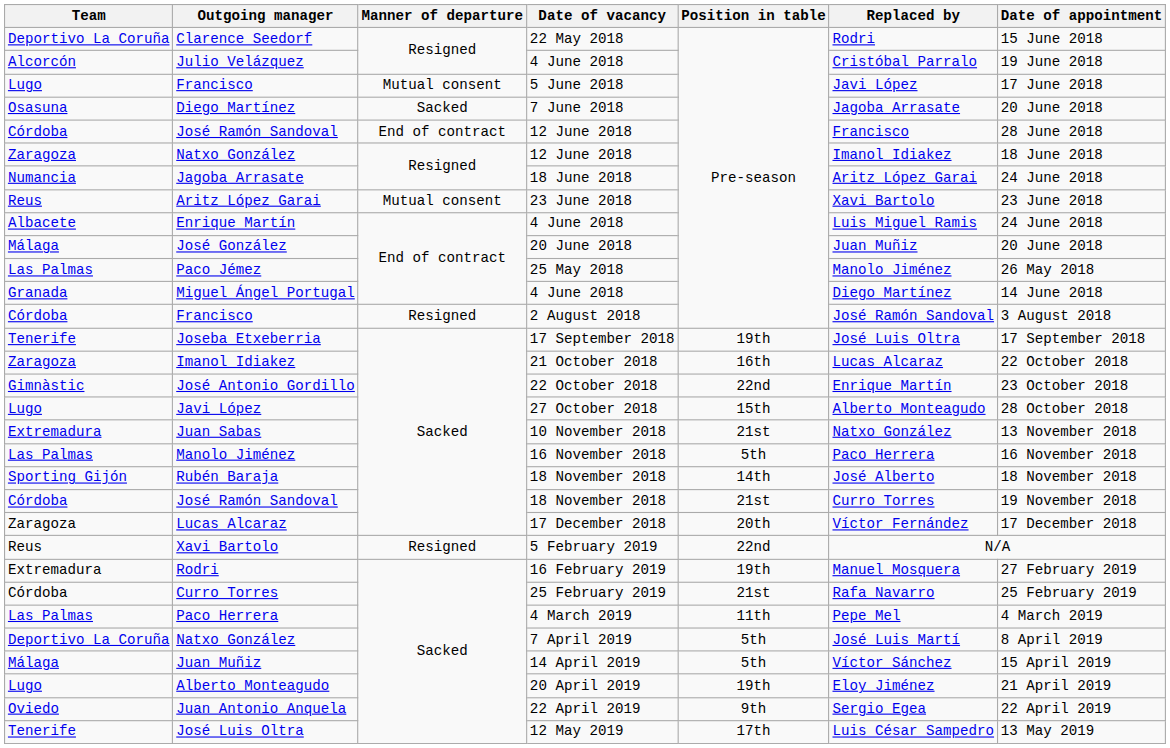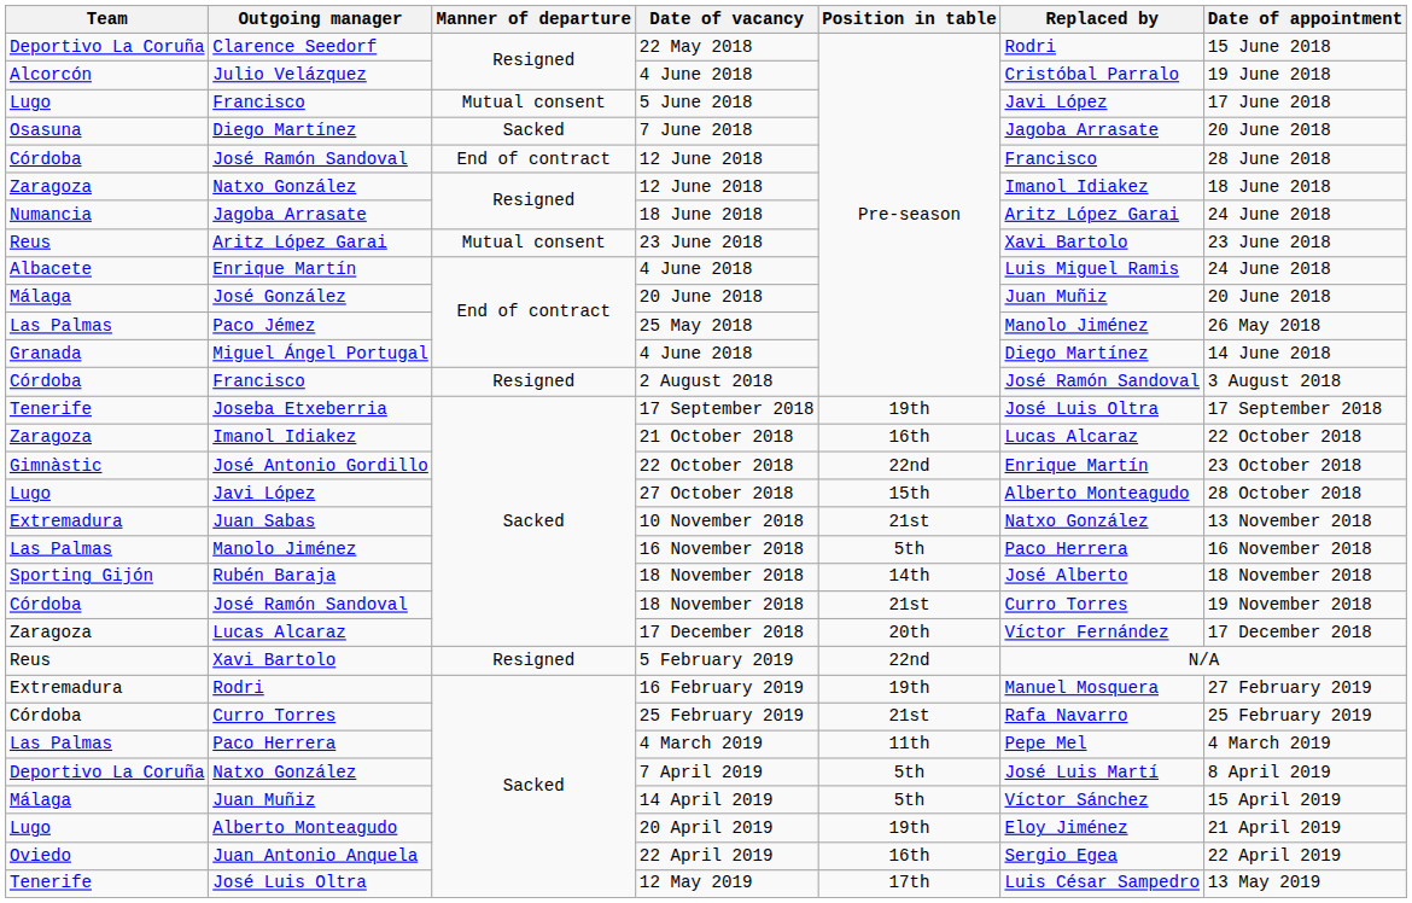Juan Antonio Anquela | Position in table: 9th -> 16th
